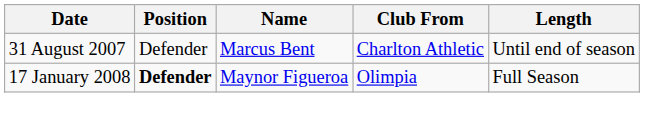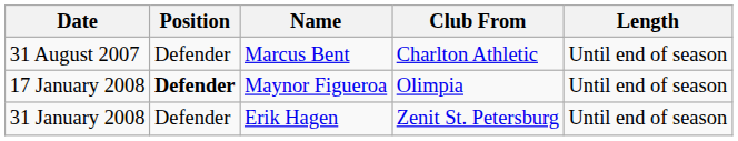17 January 2008 | Length: Full Season -> Until end of season
+ row: 31 January 2008 | Defender | Erik Hagen | Zenit St. Petersburg | Until end of season
